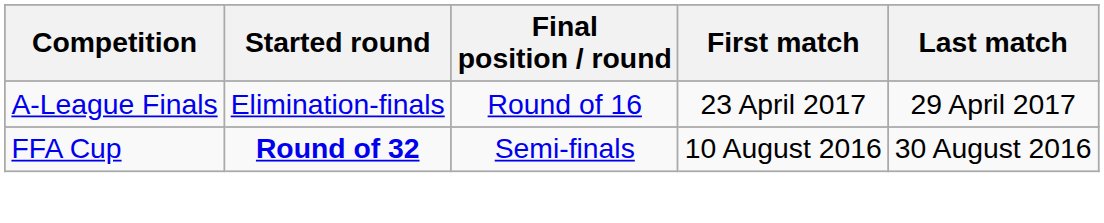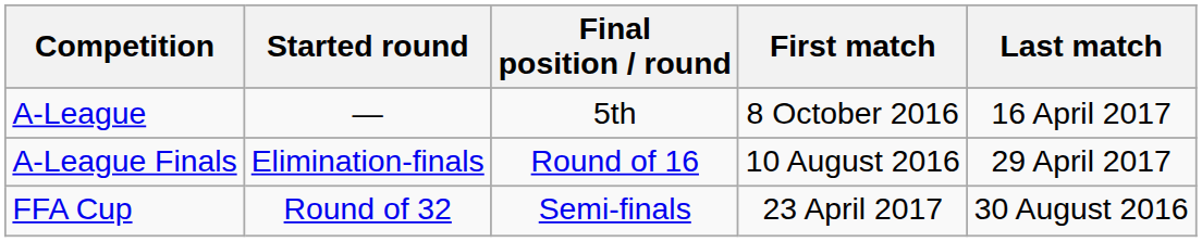+ row: A-League | — | 5th | 8 October 2016 | 16 April 2017
A-League Finals | First match: 23 April 2017 -> 10 August 2016
FFA Cup | Started round: bold -> normal
FFA Cup | First match: 10 August 2016 -> 23 April 2017
